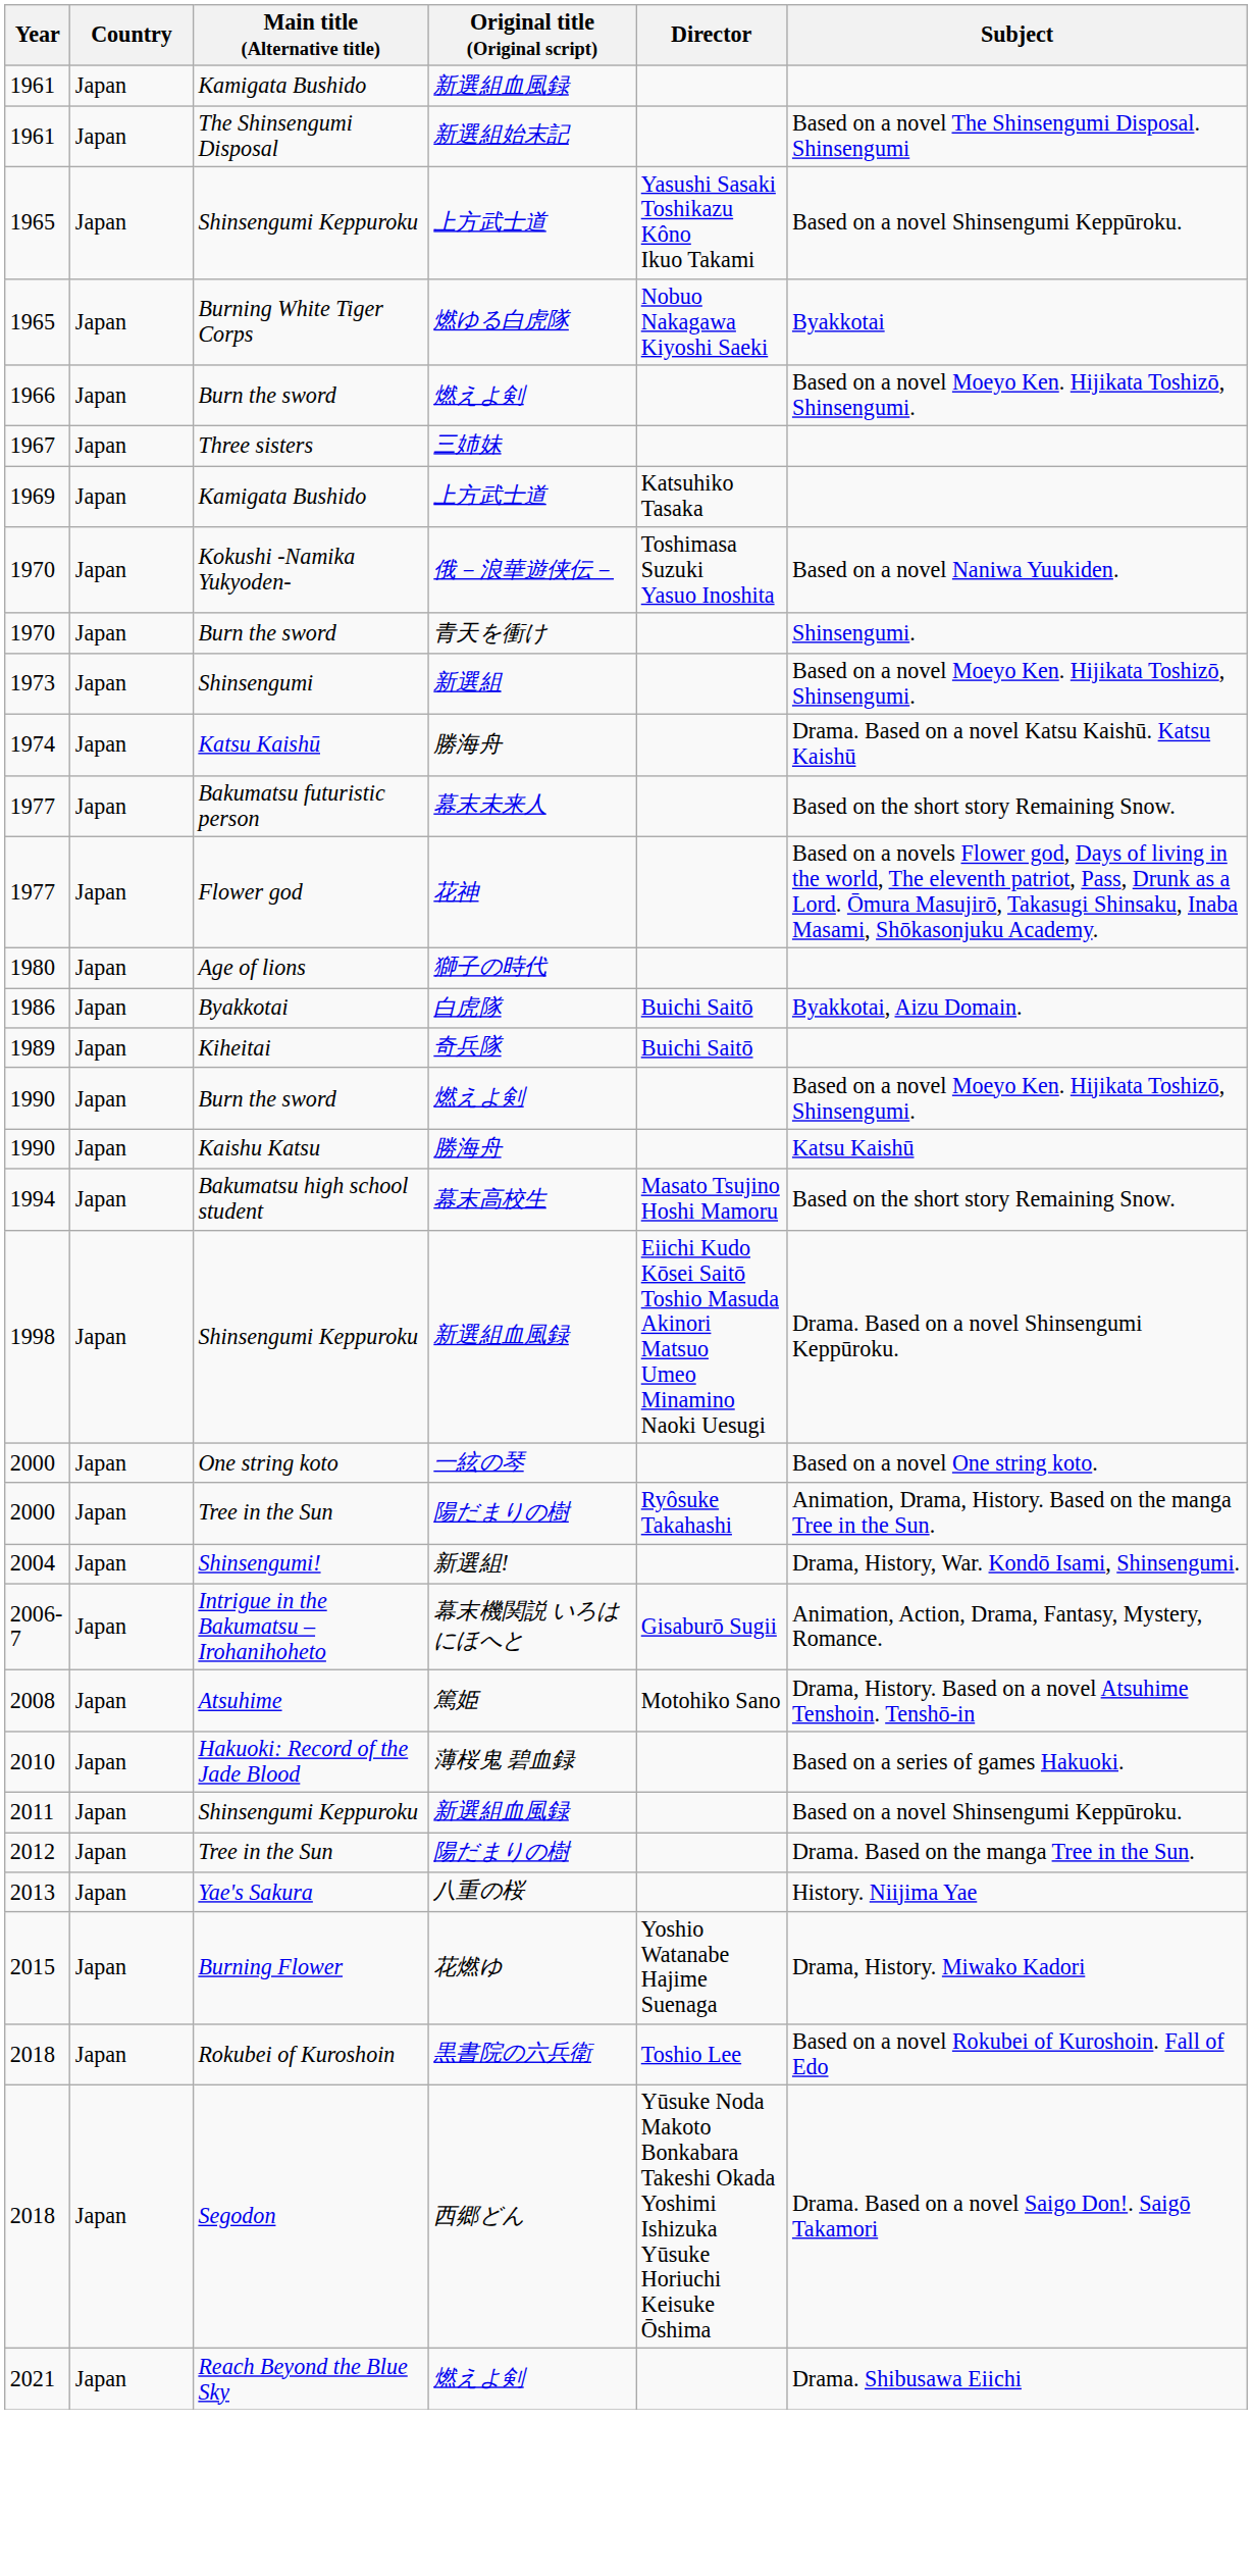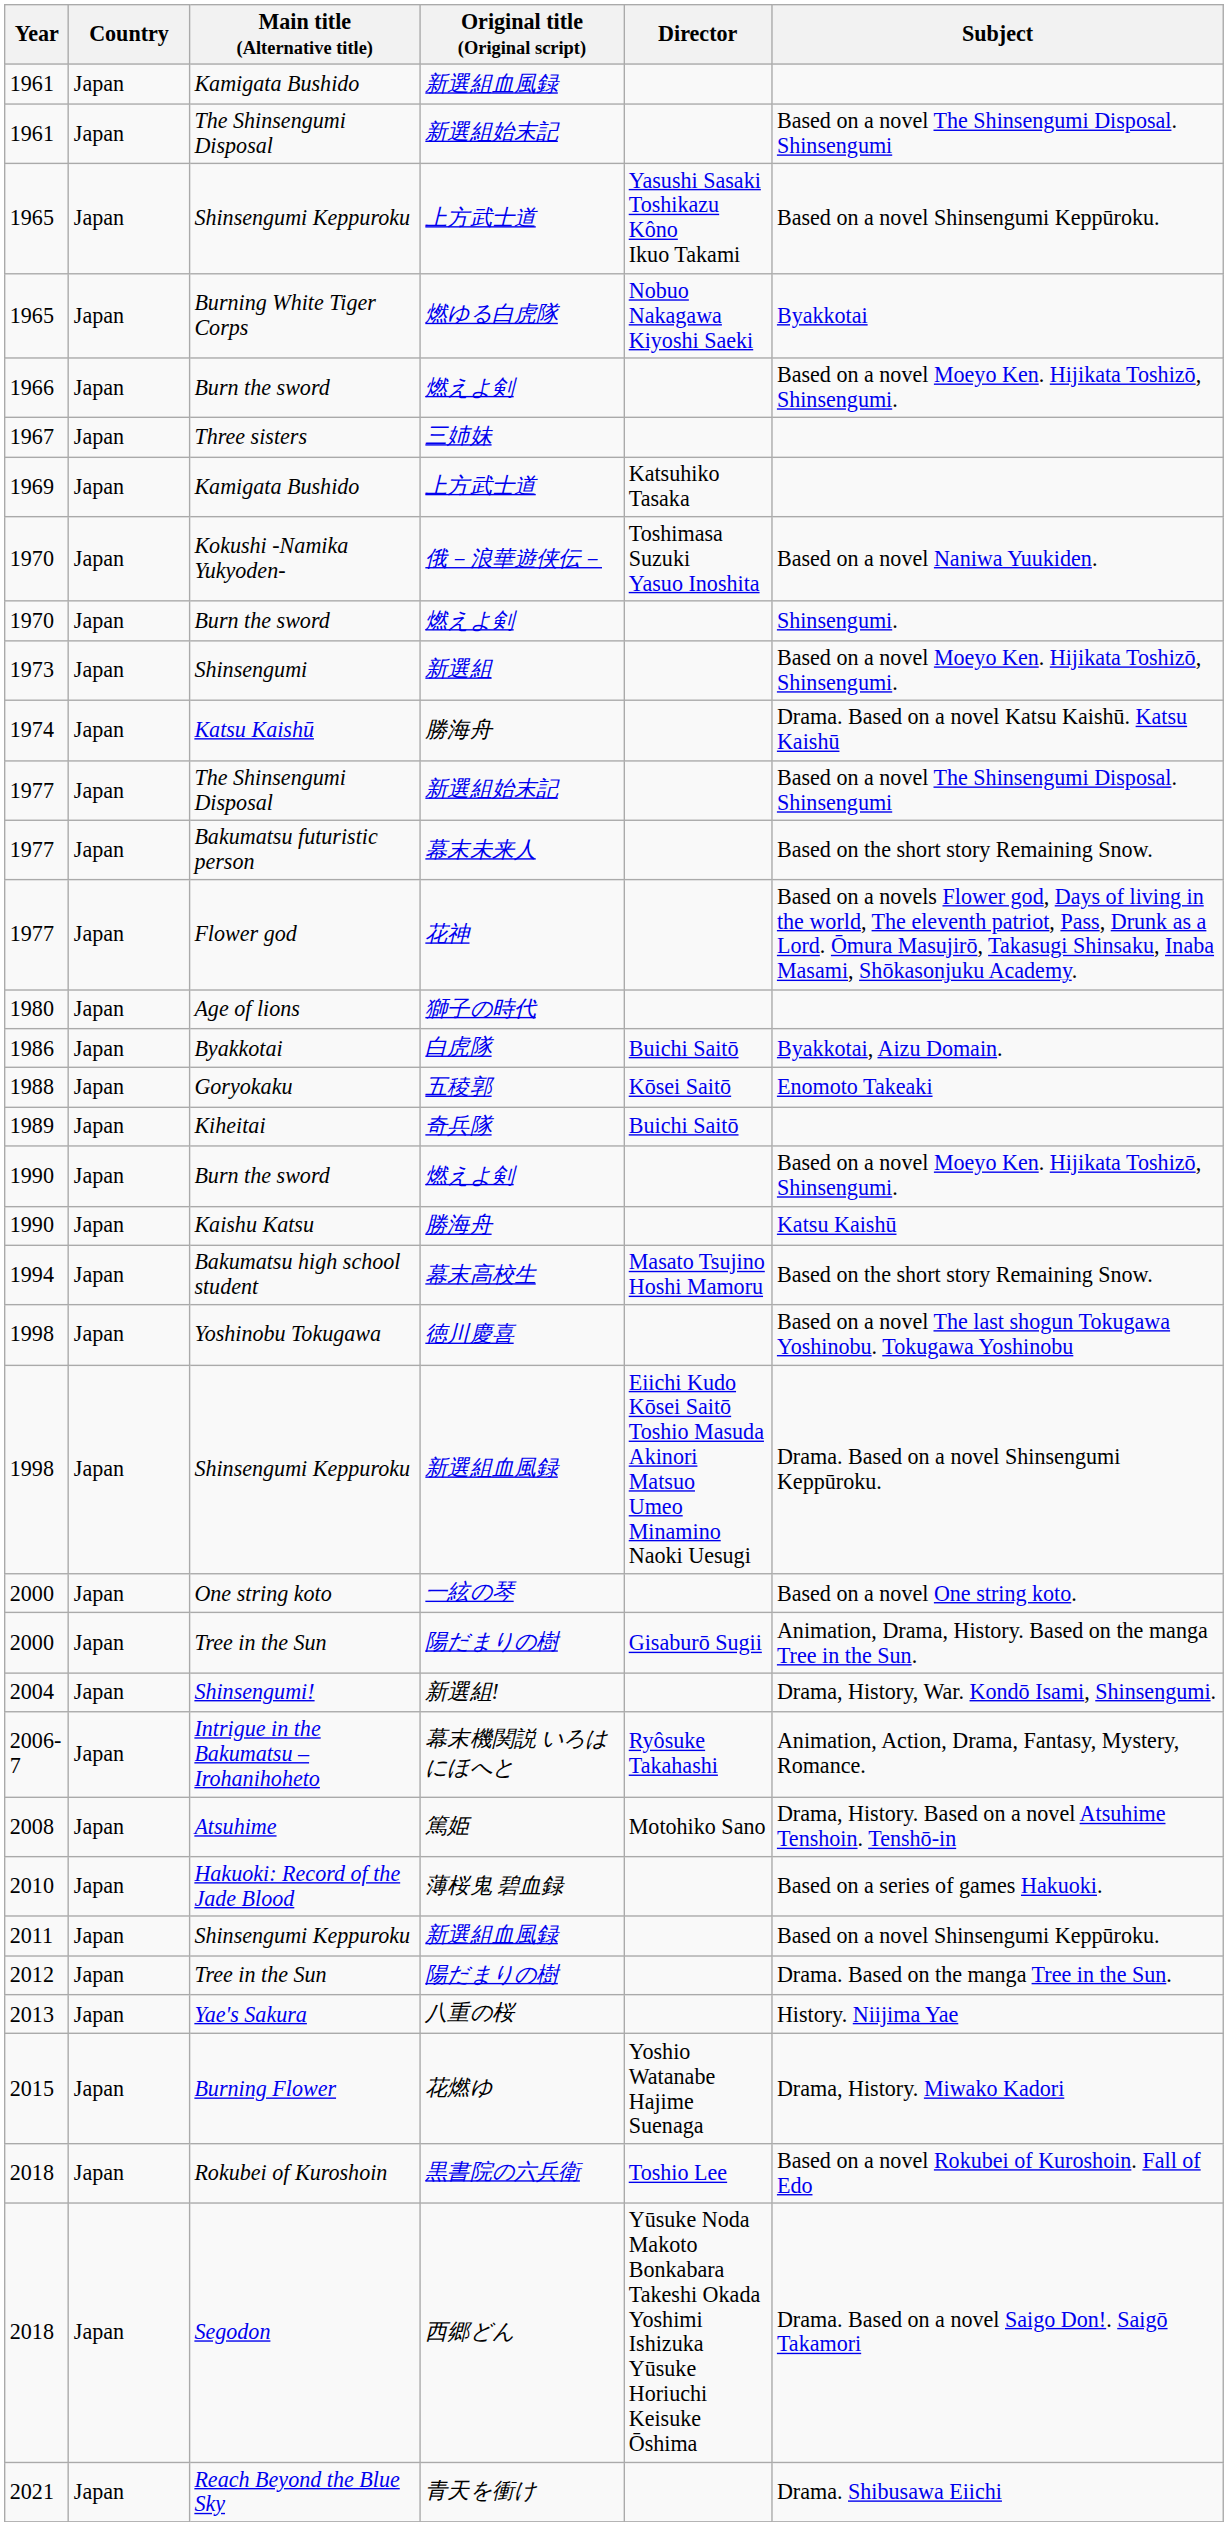1970 / Burn the sword | Original title (Original script): 青天を衝け -> 燃えよ剣
+ row: 1977 | Japan | The Shinsengumi Disposal | 新選組始末記 | Based on a novel The Shinsengumi Disposal. Shinsengumi
+ row: 1988 | Japan | Goryokaku | 五稜郭 | Kōsei Saitō | Enomoto Takeaki
+ row: 1998 | Japan | Yoshinobu Tokugawa | 徳川慶喜 | Based on a novel The last shogun Tokugawa Yoshinobu. Tokugawa Yoshinobu
2000 / Tree in the Sun | Director: Ryôsuke Takahashi -> Gisaburō Sugii
Intrigue in the Bakumatsu – Irohanihoheto | Director: Gisaburō Sugii -> Ryôsuke Takahashi
Reach Beyond the Blue Sky | Original title (Original script): 燃えよ剣 -> 青天を衝け
